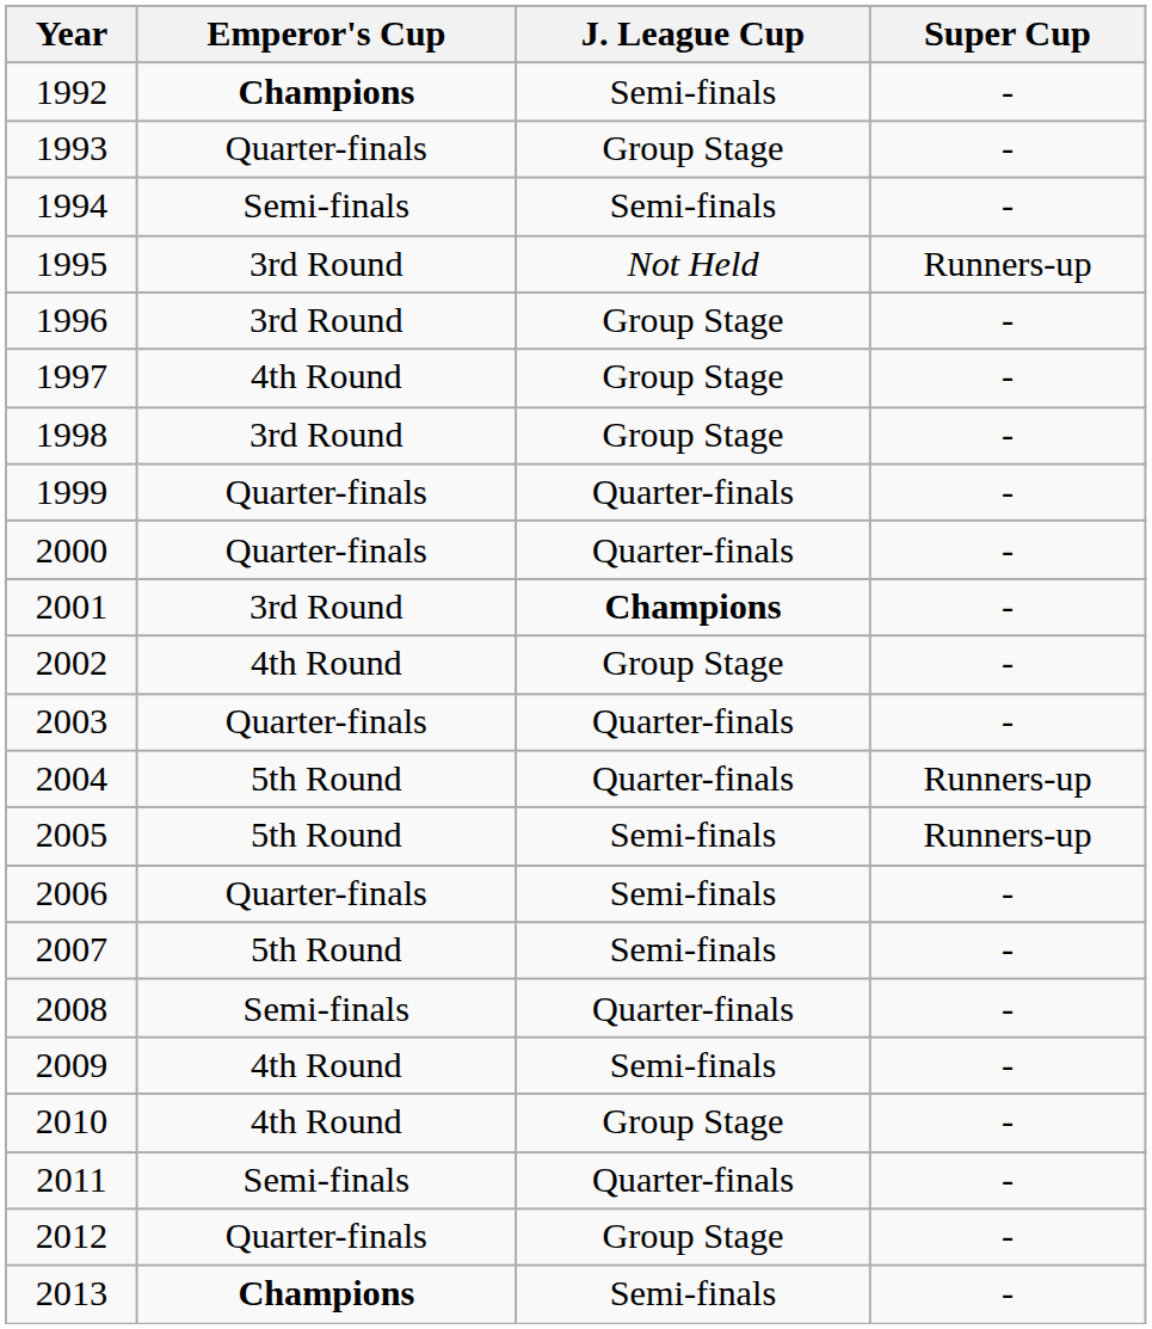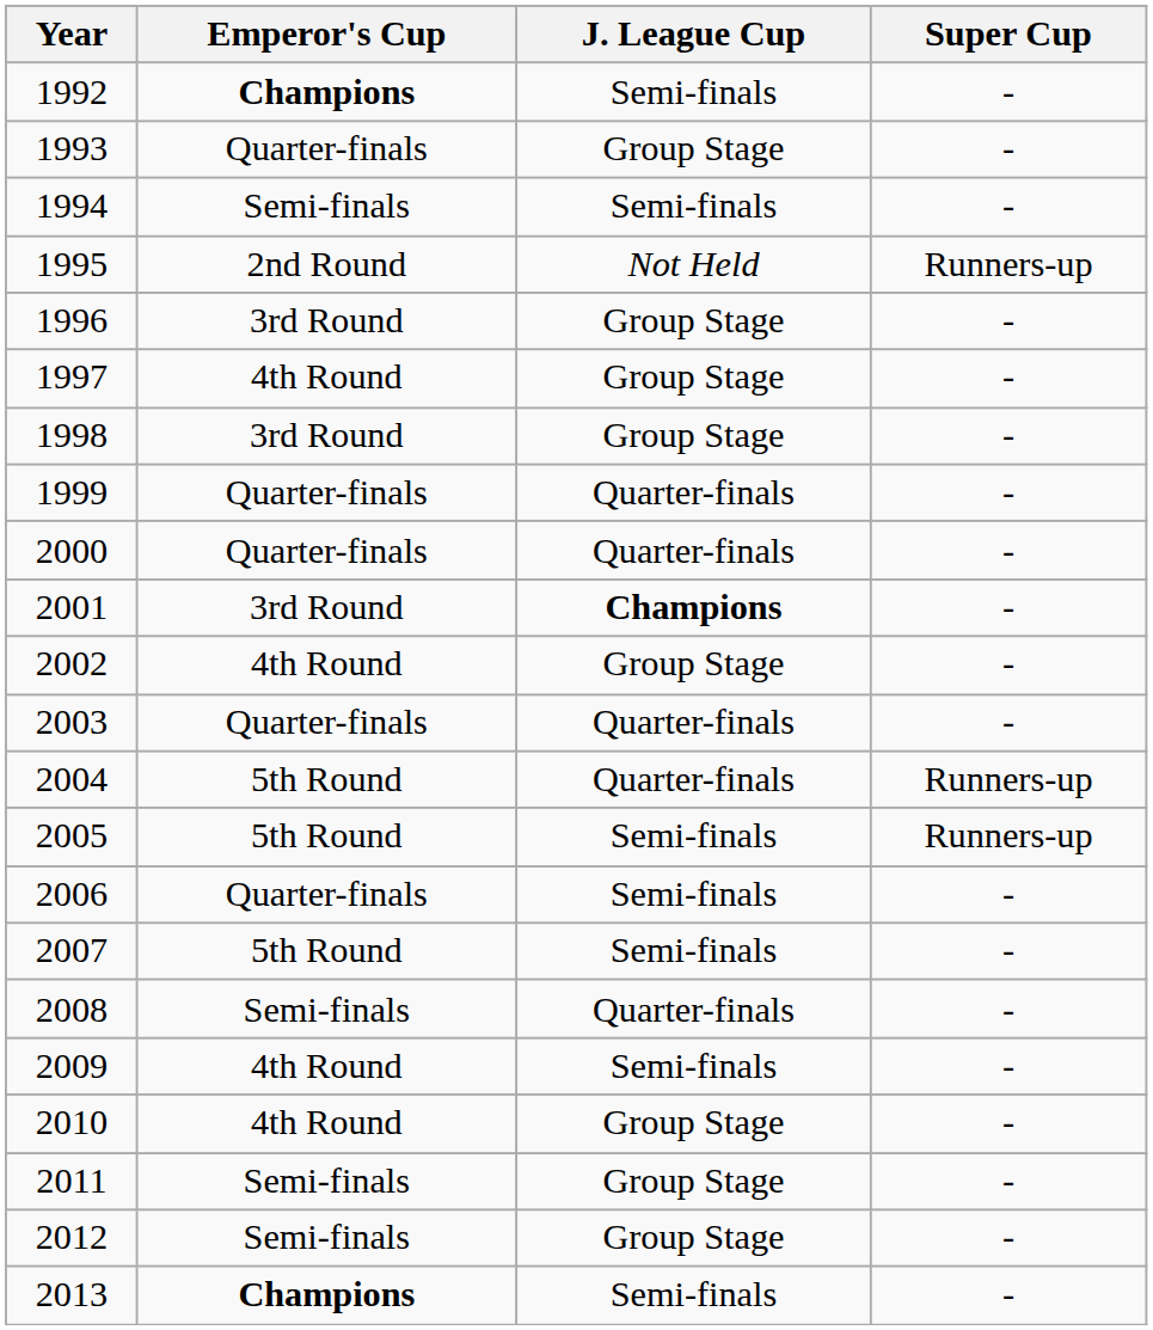1995 | Emperor's Cup: 3rd Round -> 2nd Round
2011 | J. League Cup: Quarter-finals -> Group Stage
2012 | Emperor's Cup: Quarter-finals -> Semi-finals
